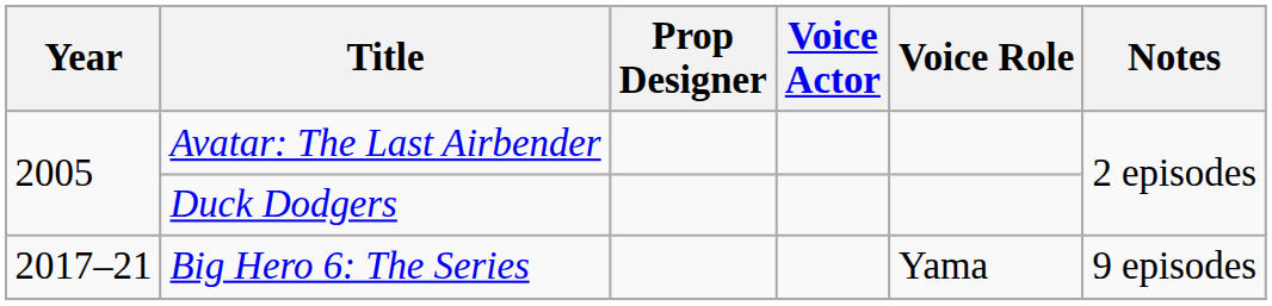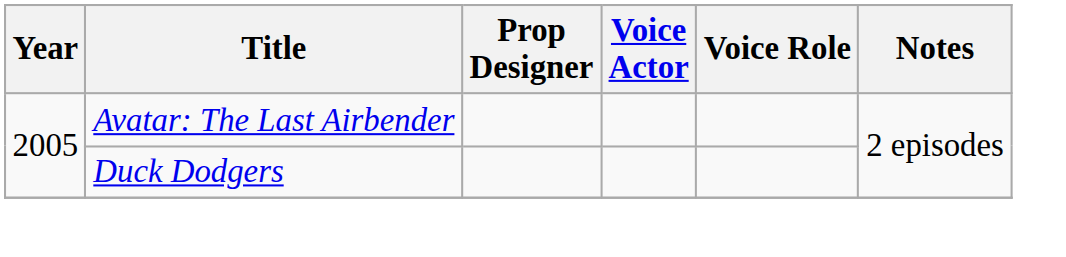- row: 2017–21 | Big Hero 6: The Series | Yama | 9 episodes
